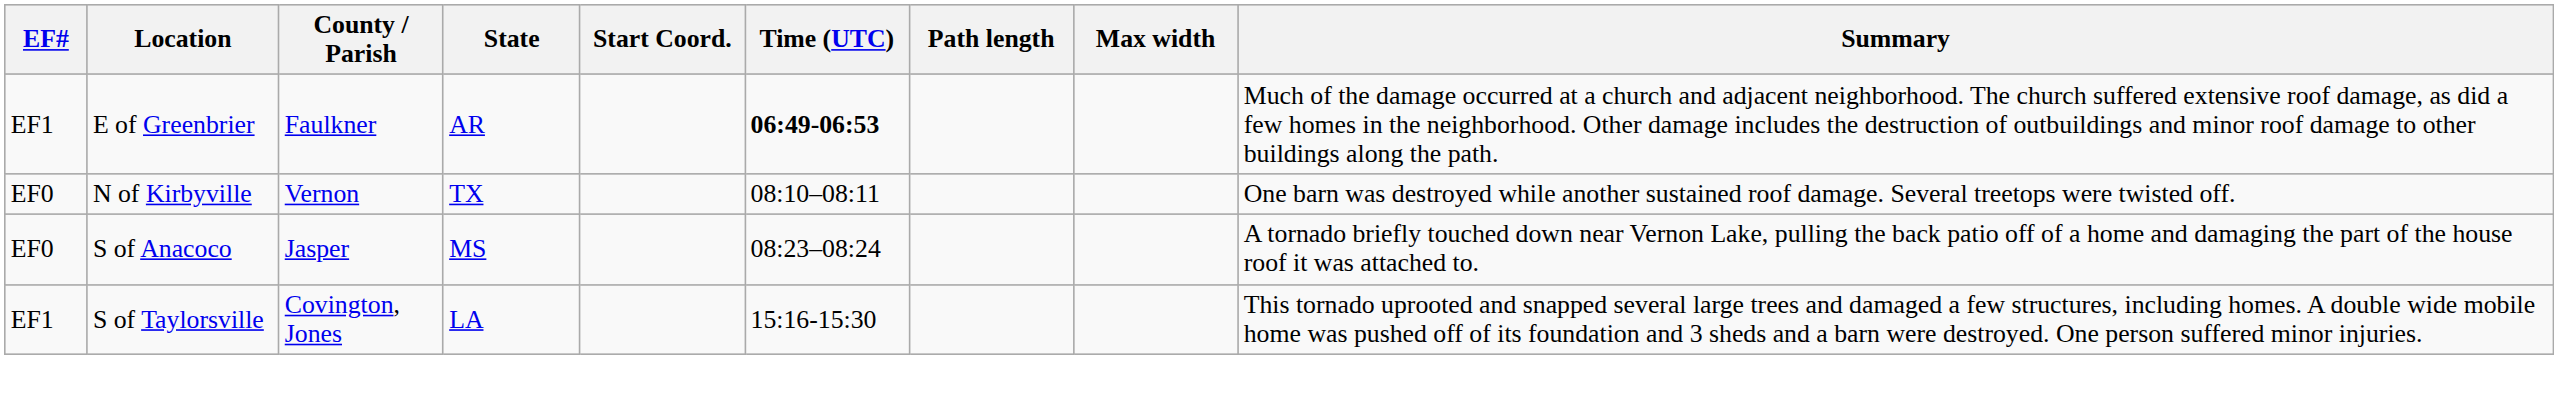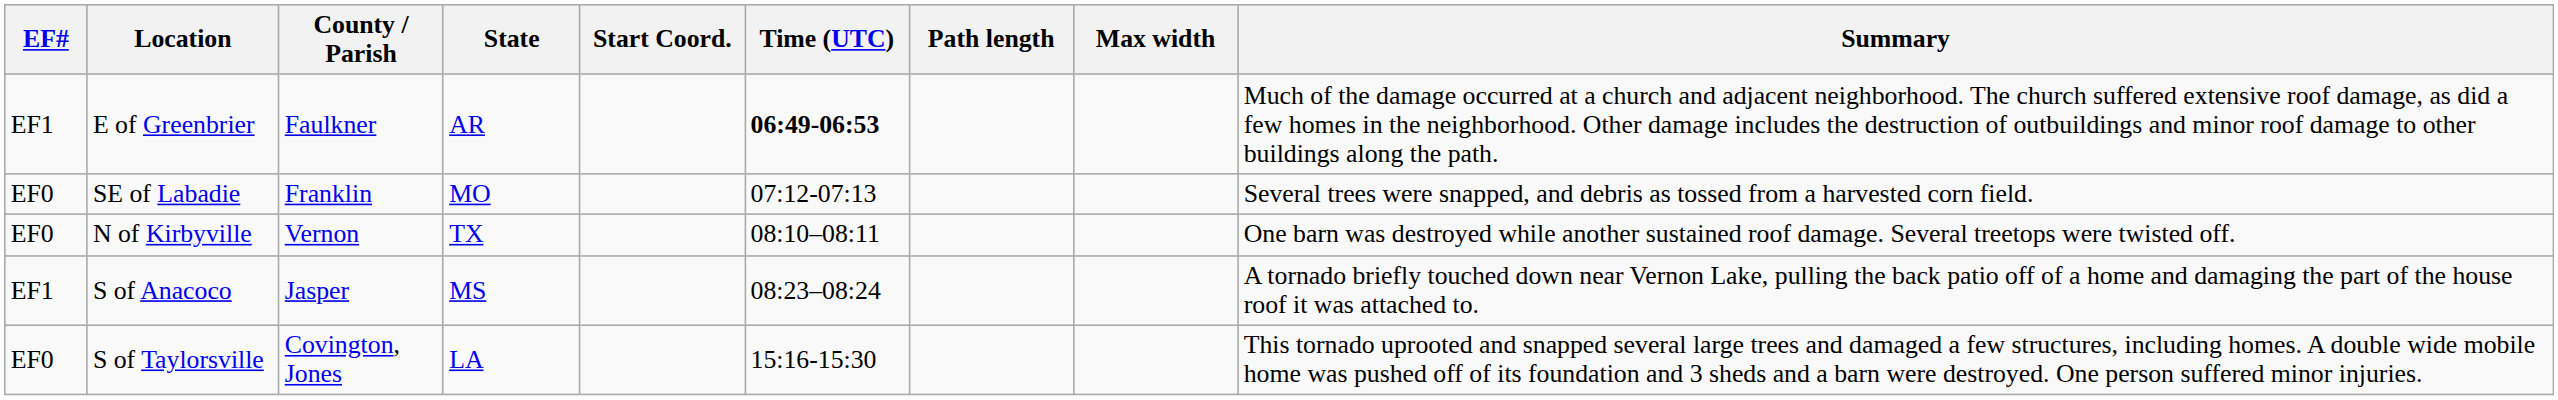+ row: EF0 | SE of Labadie | Franklin | MO | 07:12-07:13 | Several trees were snapped, and debris as tossed from a harvested corn field.
S of Anacoco | EF#: EF0 -> EF1
S of Taylorsville | EF#: EF1 -> EF0
